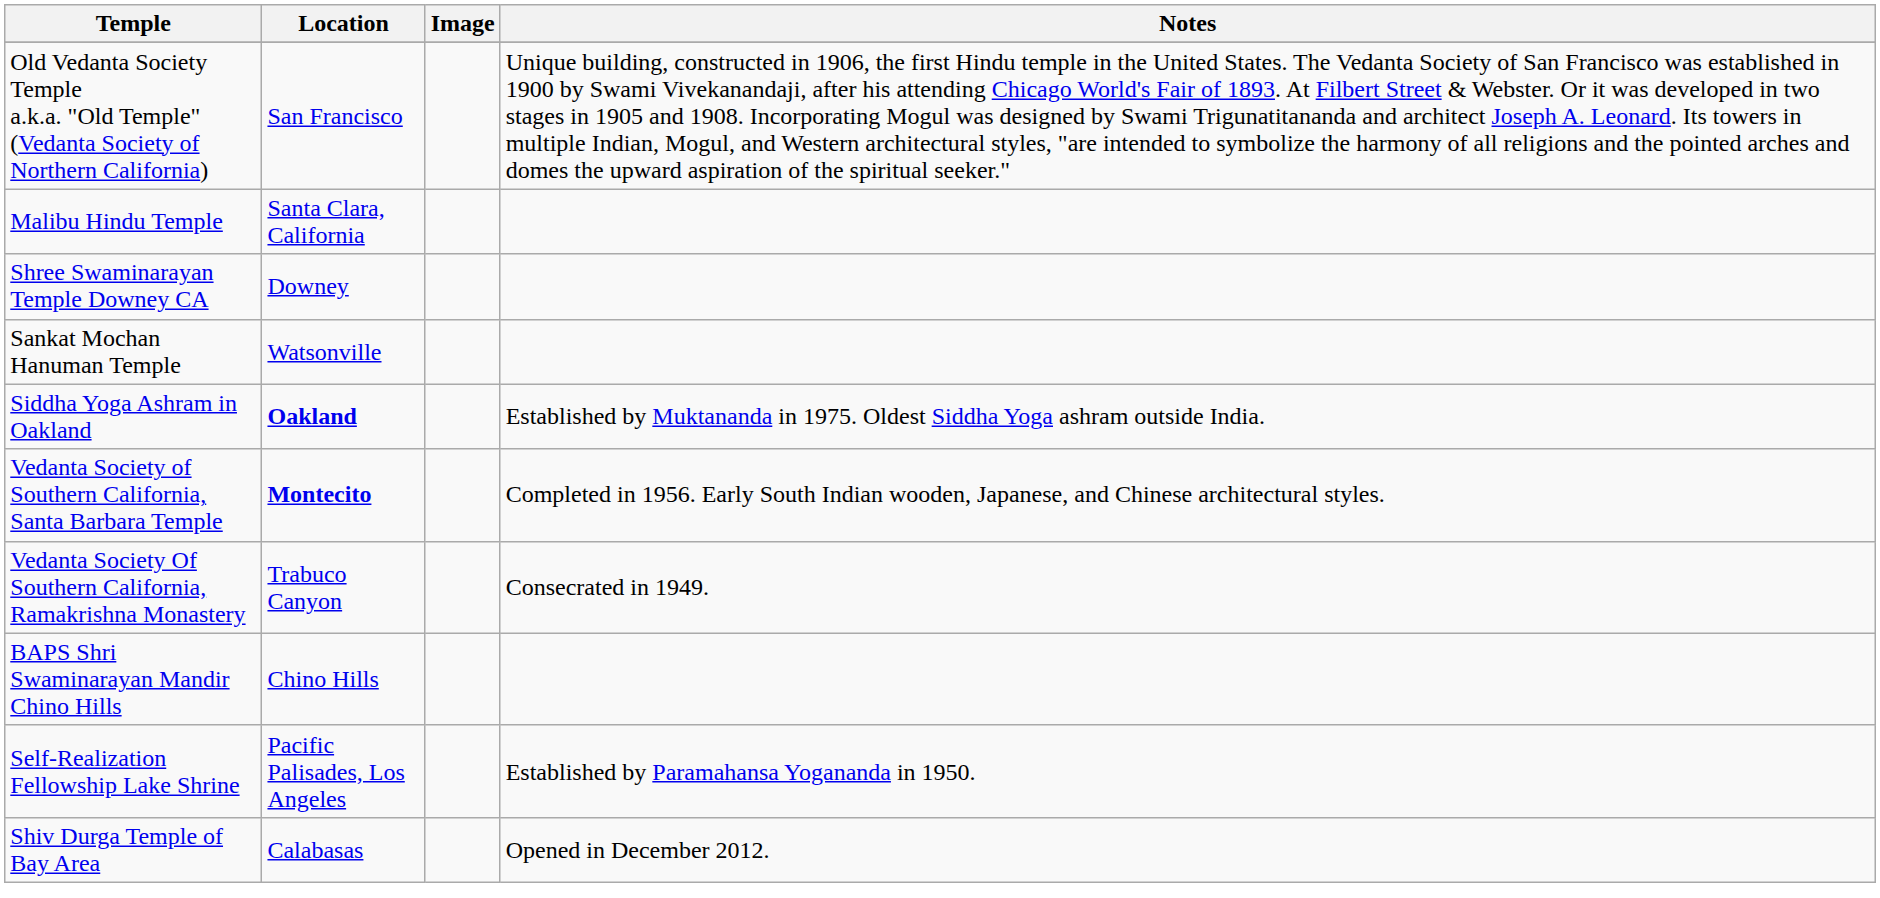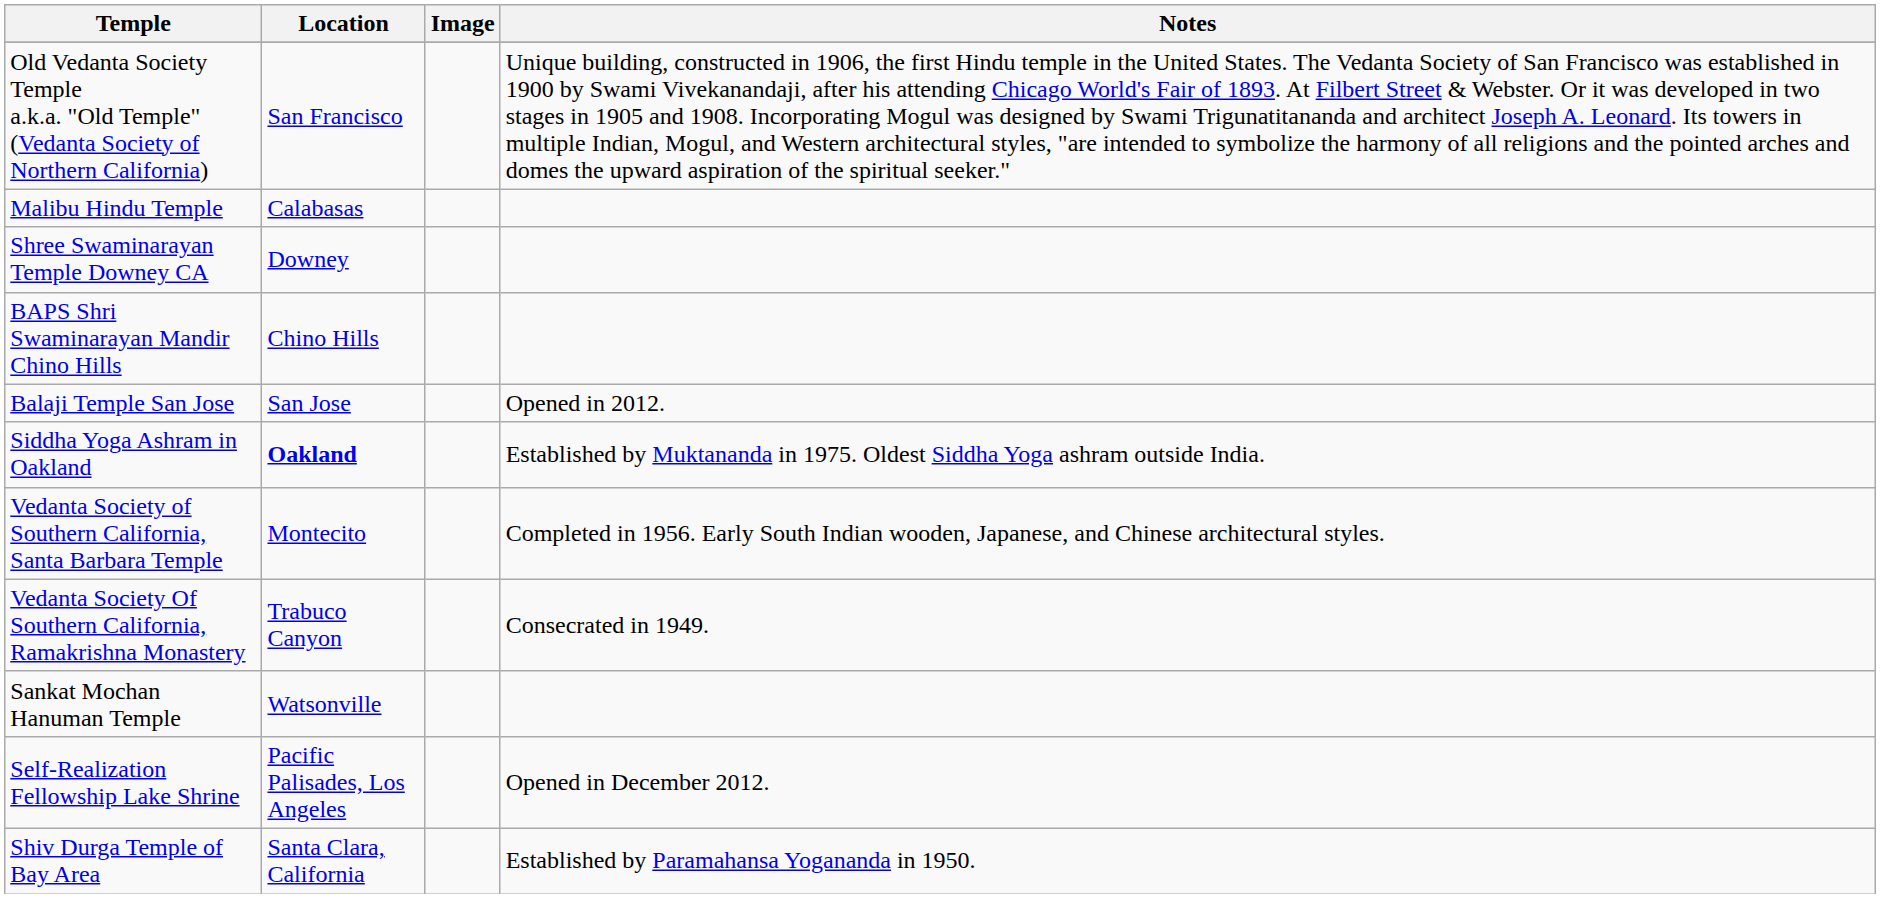Malibu Hindu Temple | Location: Santa Clara, California -> Calabasas
rows swapped: BAPS Shri Swaminarayan Mandir Chino Hills <-> Sankat Mochan Hanuman Temple
+ row: Balaji Temple San Jose | San Jose | Opened in 2012.
Vedanta Society of Southern California, Santa Barbara Temple | Location: bold -> normal
Self-Realization Fellowship Lake Shrine | Notes: Established by Paramahansa Yogananda in 1950. -> Opened in December 2012.
Shiv Durga Temple of Bay Area | Location: Calabasas -> Santa Clara, California
Shiv Durga Temple of Bay Area | Notes: Opened in December 2012. -> Established by Paramahansa Yogananda in 1950.
